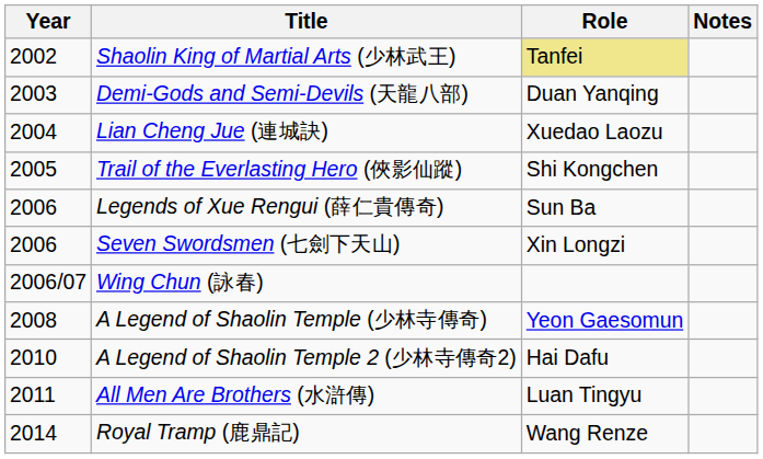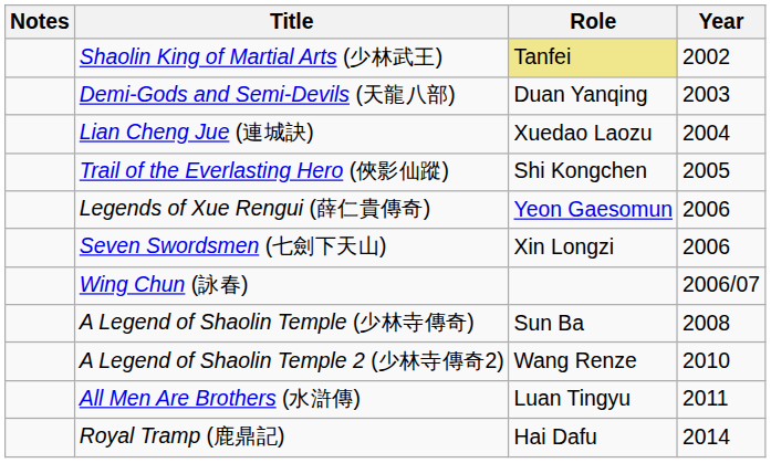columns swapped: Year <-> Notes
Legends of Xue Rengui (薛仁貴傳奇) | Role: Sun Ba -> Yeon Gaesomun
A Legend of Shaolin Temple (少林寺傳奇) | Role: Yeon Gaesomun -> Sun Ba
A Legend of Shaolin Temple 2 (少林寺傳奇2) | Role: Hai Dafu -> Wang Renze
Royal Tramp (鹿鼎記) | Role: Wang Renze -> Hai Dafu
